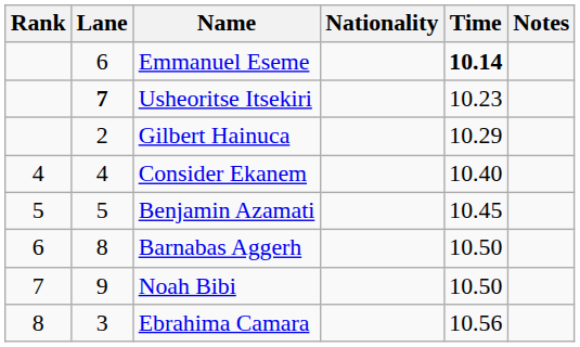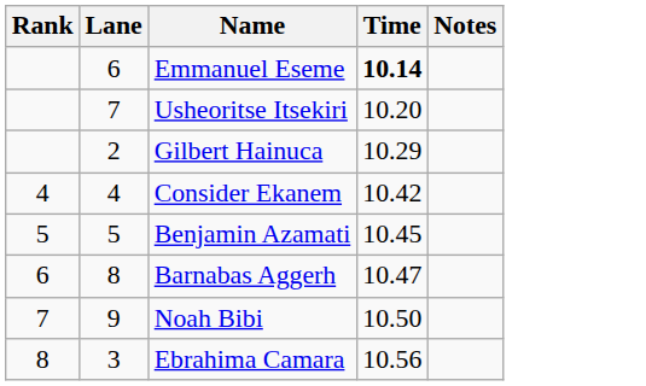- column: Nationality
Usheoritse Itsekiri | Lane: bold -> normal
Usheoritse Itsekiri | Time: 10.23 -> 10.20
Consider Ekanem | Time: 10.40 -> 10.42
Barnabas Aggerh | Time: 10.50 -> 10.47
